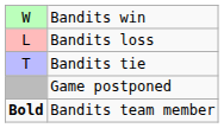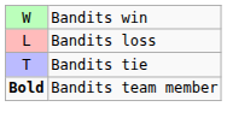- row: Game postponed
